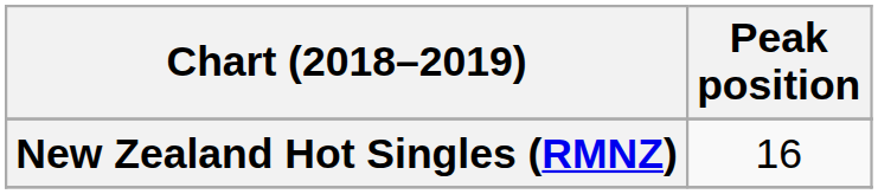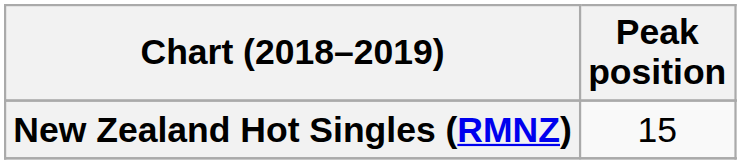New Zealand Hot Singles (RMNZ) | Peak position: 16 -> 15
